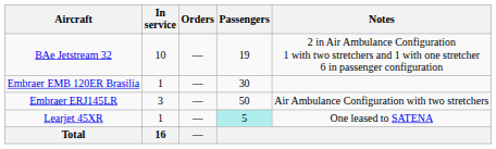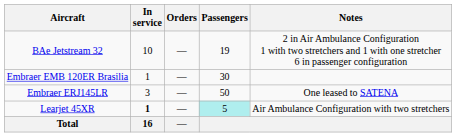Embraer ERJ145LR | Notes: Air Ambulance Configuration with two stretchers -> One leased to SATENA
Learjet 45XR | In service: normal -> bold
Learjet 45XR | Notes: One leased to SATENA -> Air Ambulance Configuration with two stretchers
